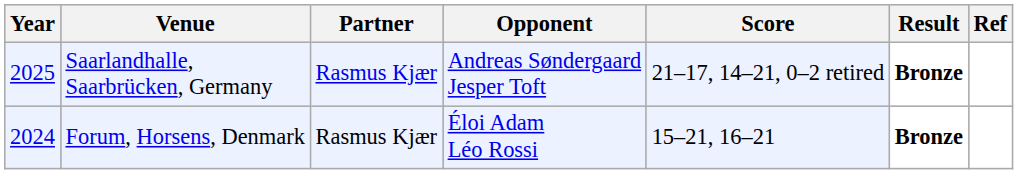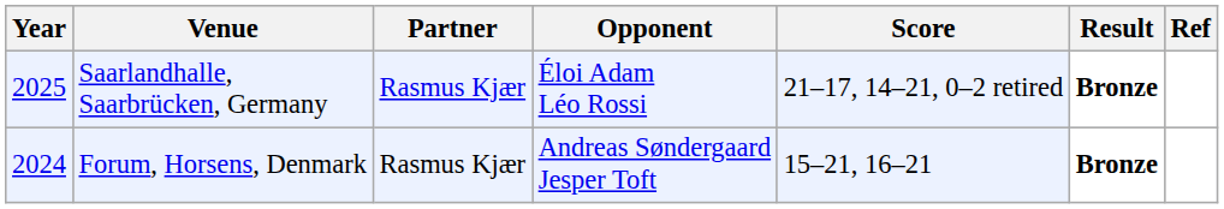Saarlandhalle, Saarbrücken, Germany | Opponent: Andreas Søndergaard Jesper Toft -> Éloi Adam Léo Rossi
Forum, Horsens, Denmark | Opponent: Éloi Adam Léo Rossi -> Andreas Søndergaard Jesper Toft
